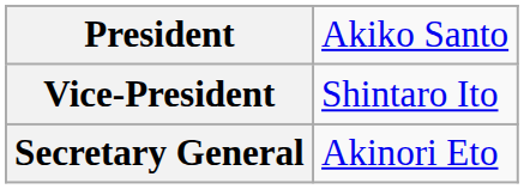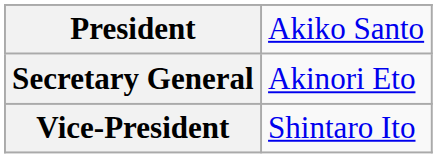rows swapped: Vice-President <-> Secretary General
